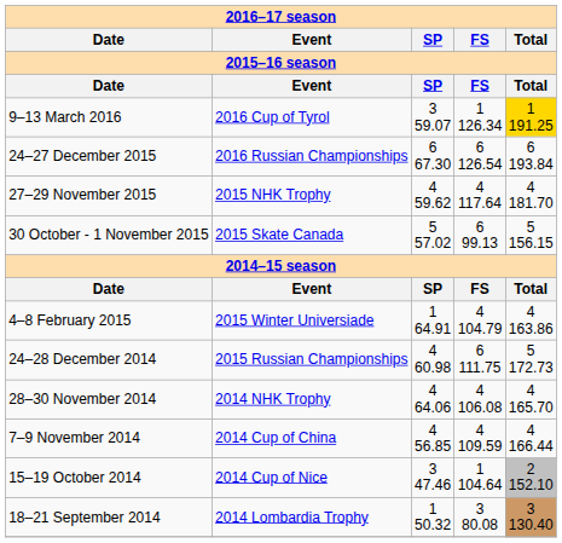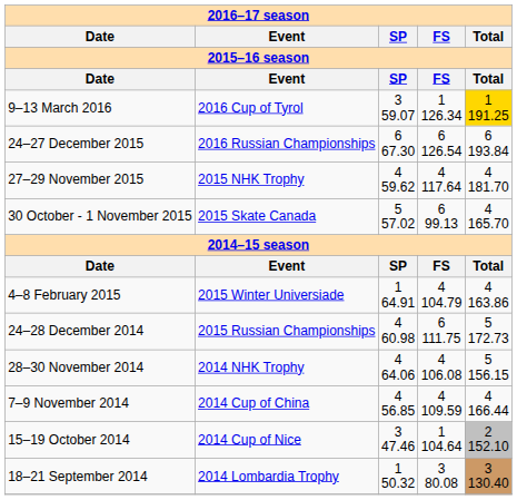30 October - 1 November 2015 | column 5: 5 156.15 -> 4 165.70
28–30 November 2014 | column 5: 4 165.70 -> 5 156.15
